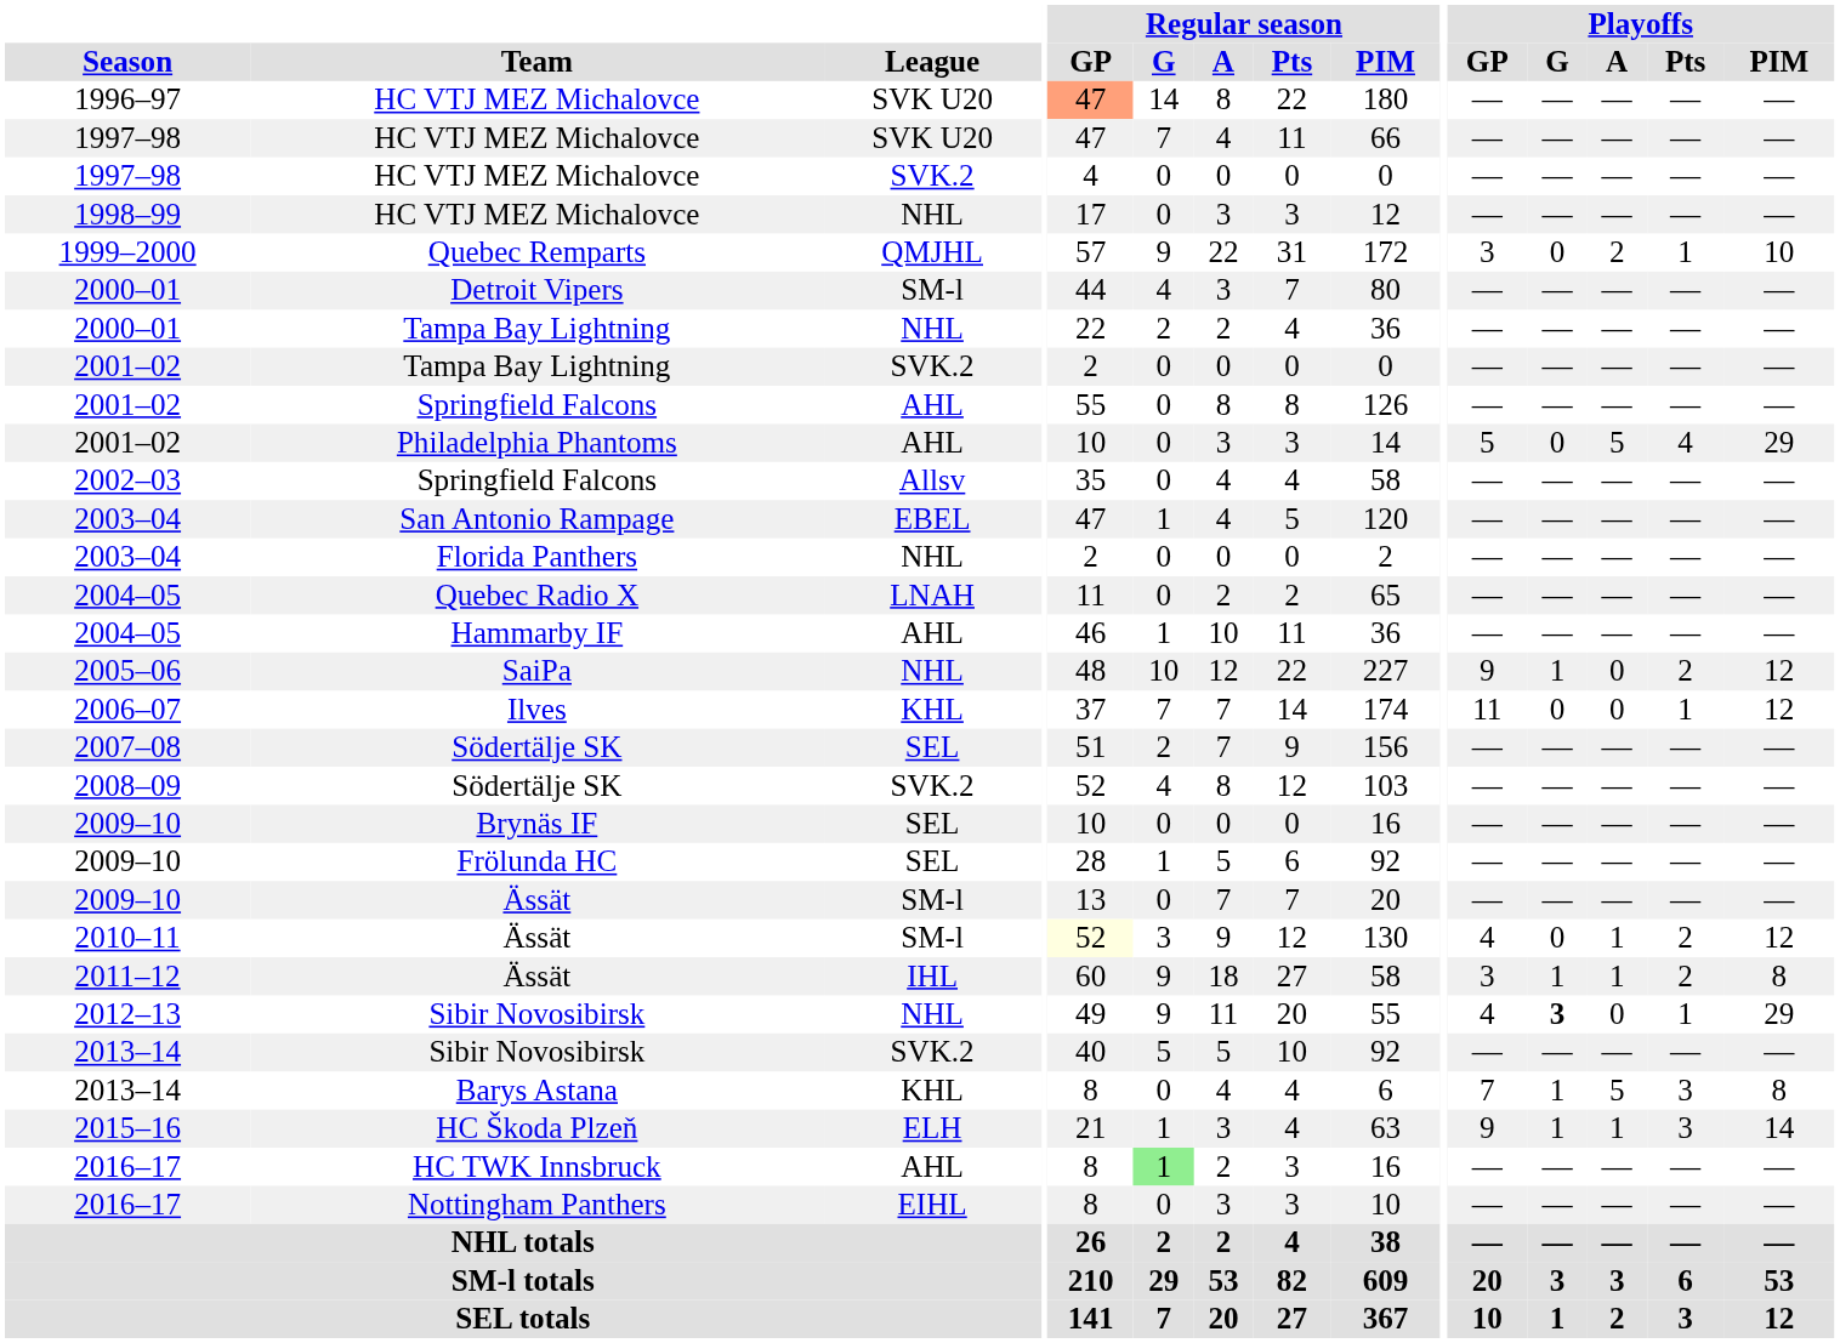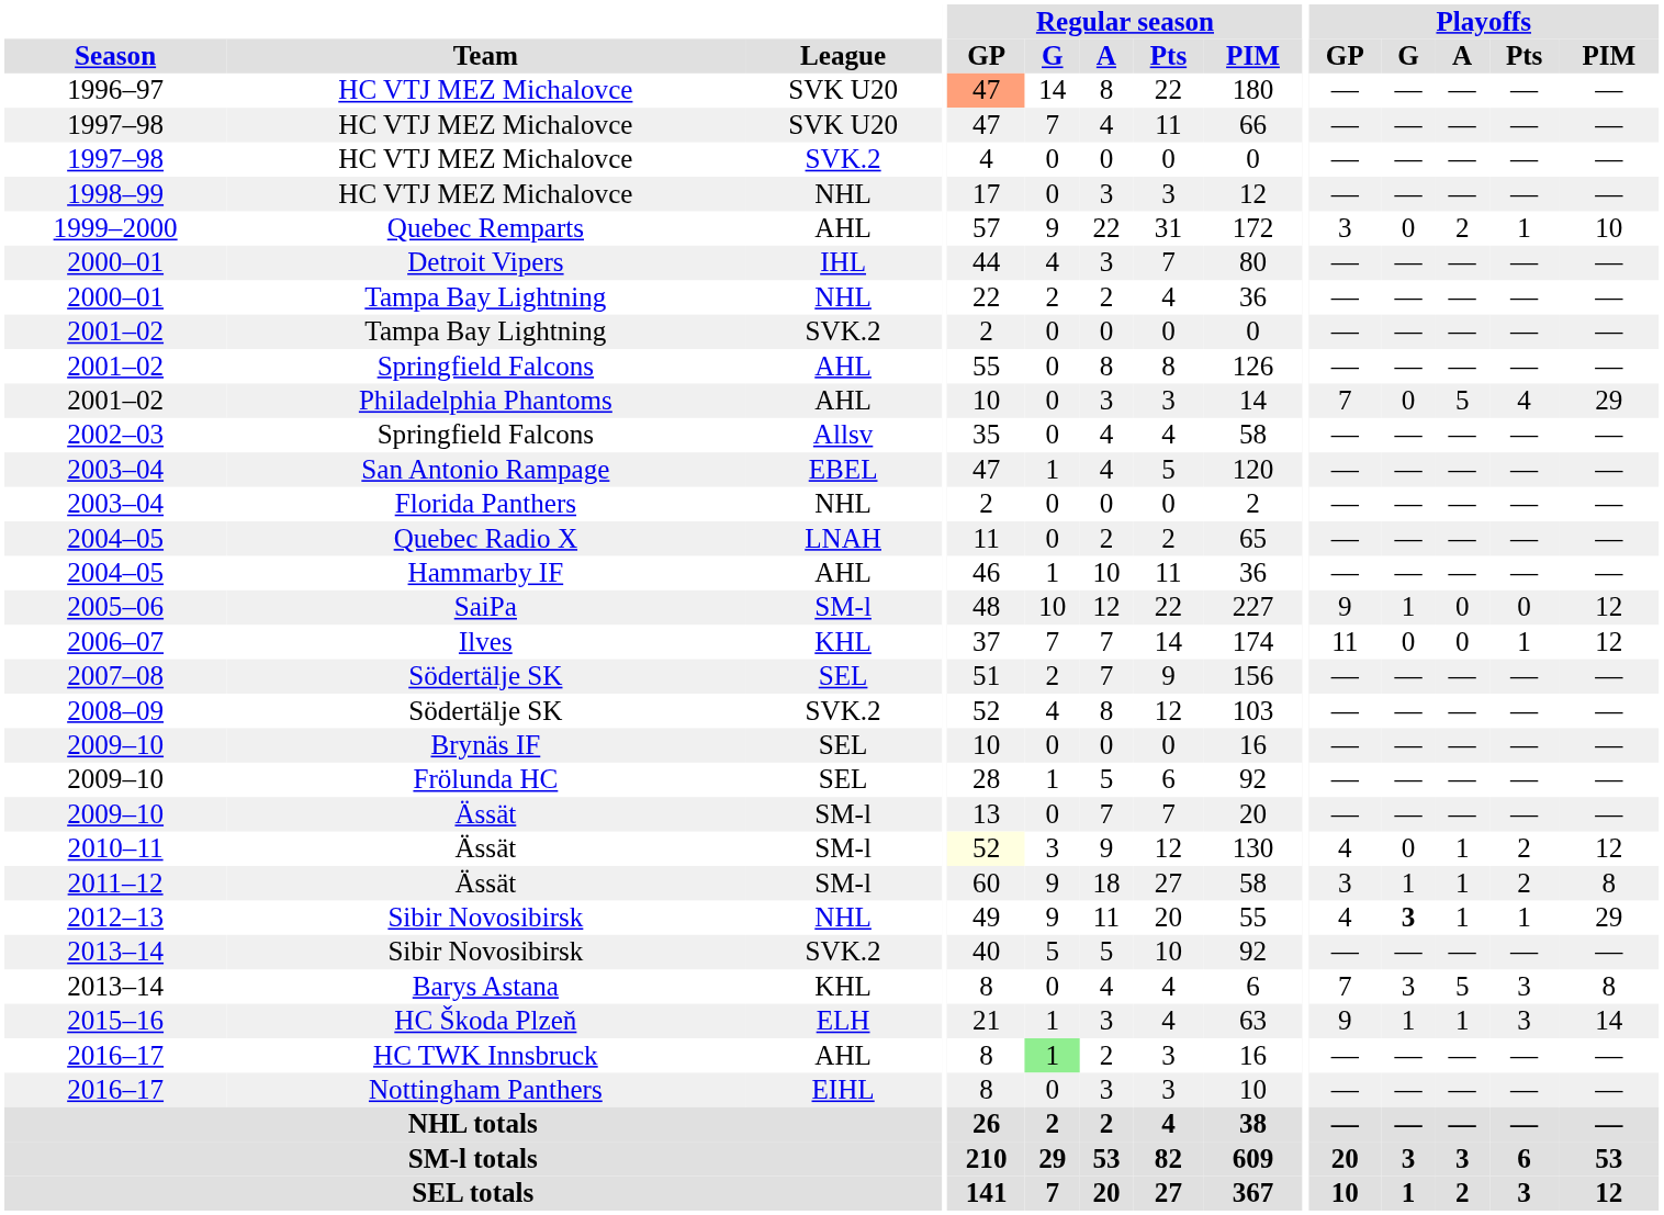Quebec Remparts | League: QMJHL -> AHL
Detroit Vipers | League: SM-l -> IHL
Philadelphia Phantoms | Playoffs / GP: 5 -> 7
SaiPa | League: NHL -> SM-l
SaiPa | Playoffs / Pts: 2 -> 0
2011–12 / Ässät | League: IHL -> SM-l
2012–13 / Sibir Novosibirsk | Playoffs / A: 0 -> 1
Barys Astana | Playoffs / G: 1 -> 3
